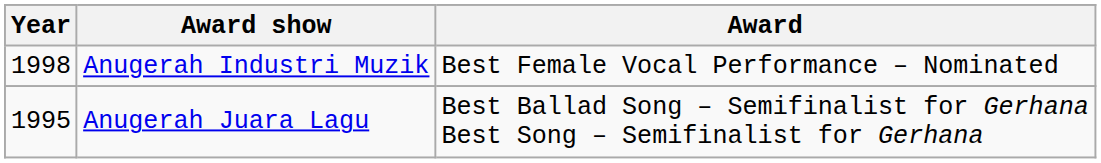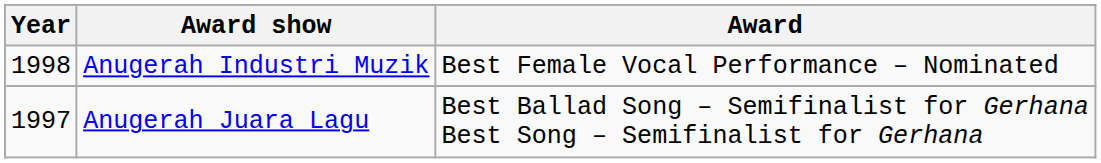Anugerah Juara Lagu | Year: 1995 -> 1997
